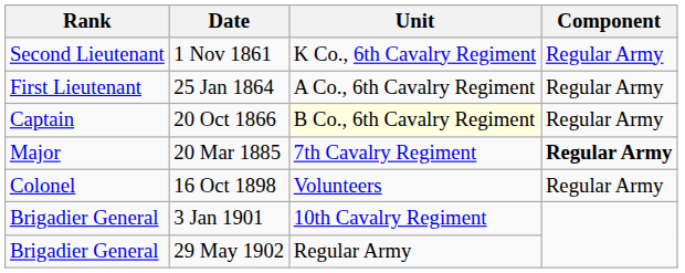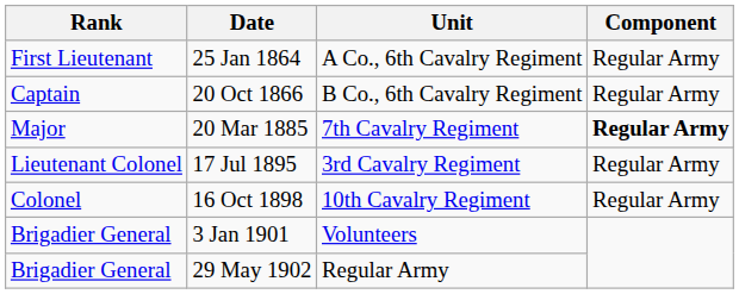- row: Second Lieutenant | 1 Nov 1861 | K Co., 6th Cavalry Regiment | Regular Army
20 Oct 1866 | Unit: lightyellow background -> no background
+ row: Lieutenant Colonel | 17 Jul 1895 | 3rd Cavalry Regiment | Regular Army
16 Oct 1898 | Unit: Volunteers -> 10th Cavalry Regiment
3 Jan 1901 | Unit: 10th Cavalry Regiment -> Volunteers
